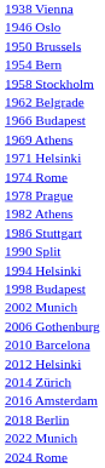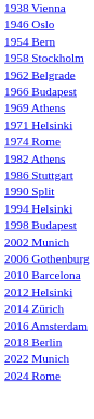- row: 1950 Brussels
- row: 1978 Prague
